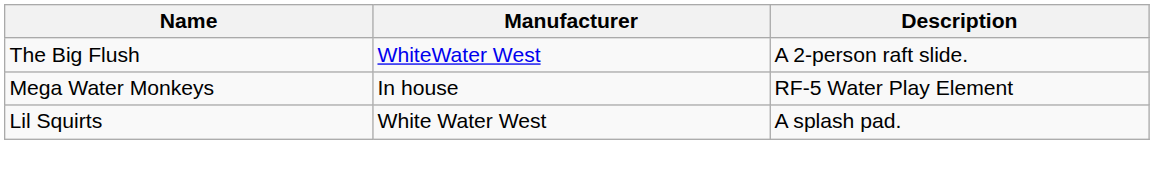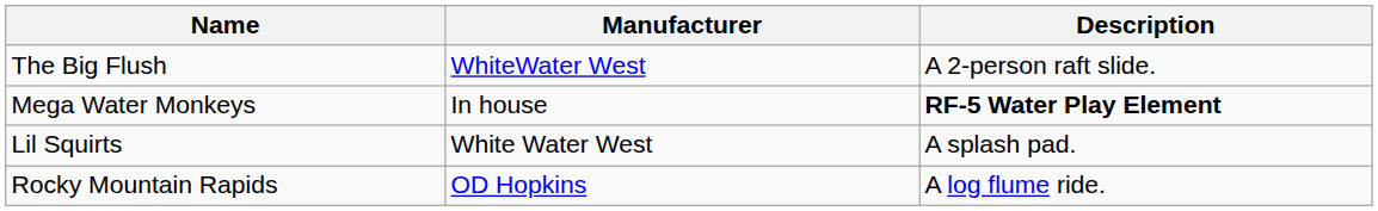Mega Water Monkeys | Description: normal -> bold
+ row: Rocky Mountain Rapids | OD Hopkins | A log flume ride.
